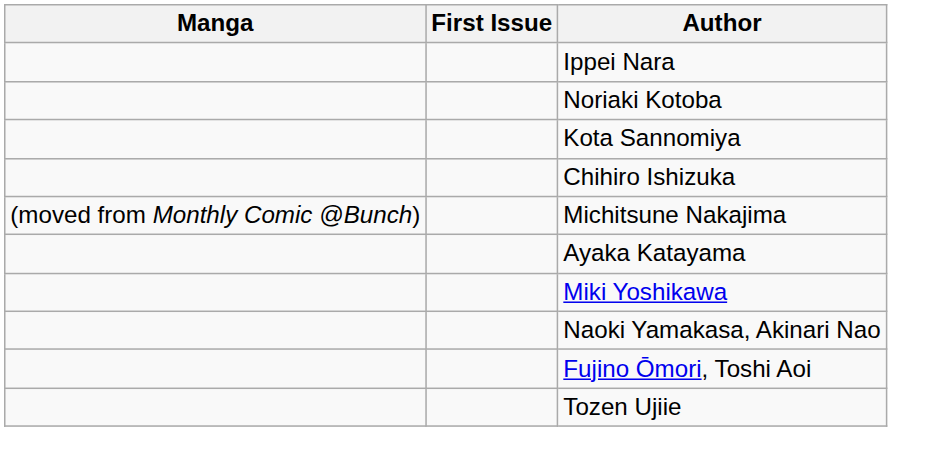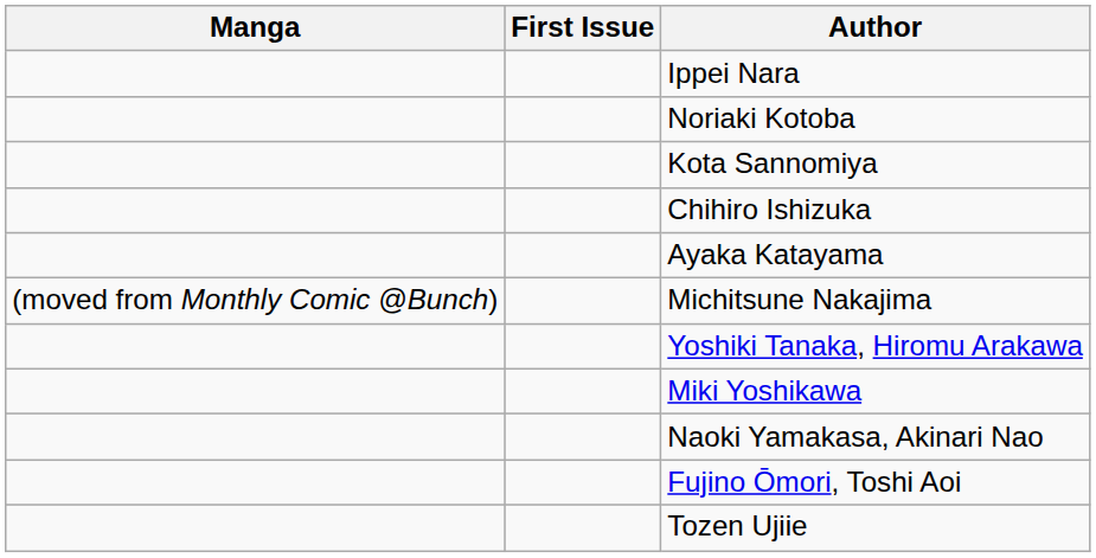rows swapped: Ayaka Katayama <-> Michitsune Nakajima
+ row: Yoshiki Tanaka, Hiromu Arakawa
